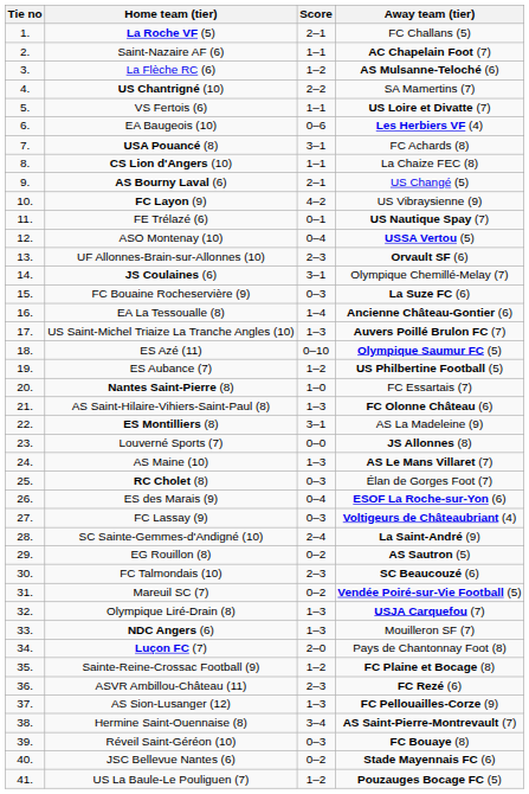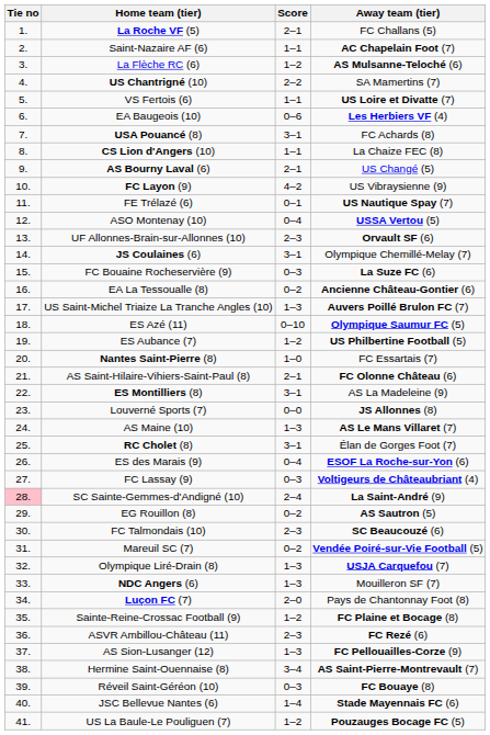EA La Tessoualle (8) | Score: 1–4 -> 0–2
AS Saint-Hilaire-Vihiers-Saint-Paul (8) | Score: 1–3 -> 2–1
RC Cholet (8) | Score: 0–3 -> 3–1
SC Sainte-Gemmes-d'Andigné (10) | Tie no: no background -> pink background
JSC Bellevue Nantes (6) | Score: 0–2 -> 1–4
